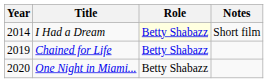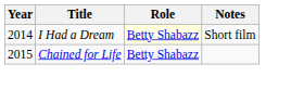Chained for Life | Year: 2019 -> 2015
- row: 2020 | One Night in Miami... | Betty Shabazz
